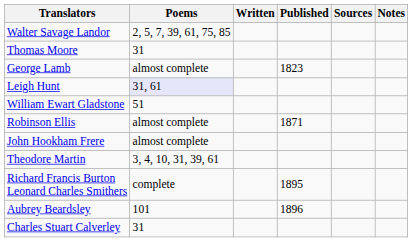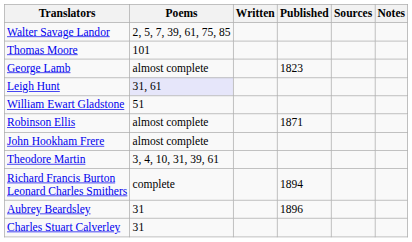Thomas Moore | Poems: 31 -> 101
Richard Francis Burton Leonard Charles Smithers | Published: 1895 -> 1894
Aubrey Beardsley | Poems: 101 -> 31
